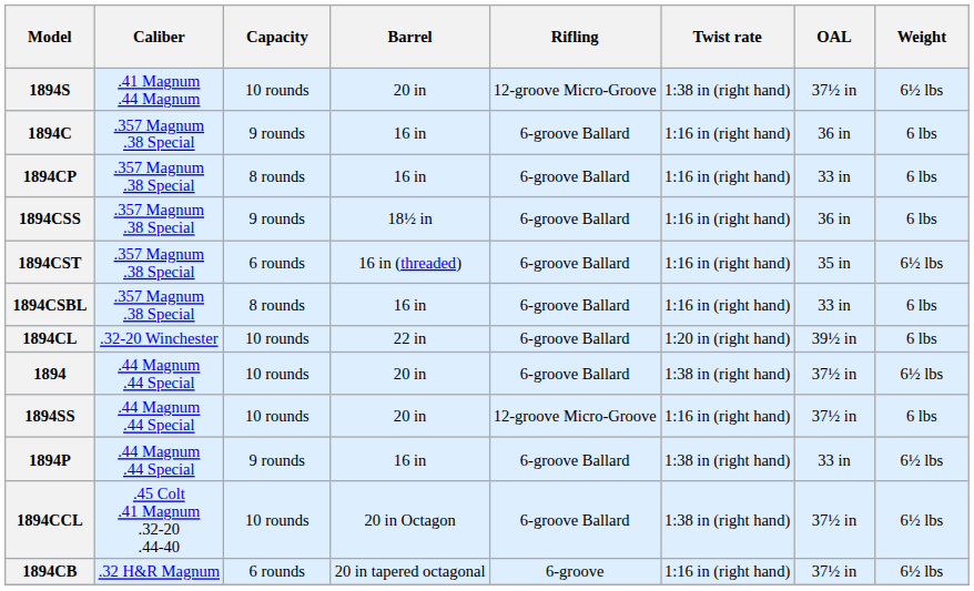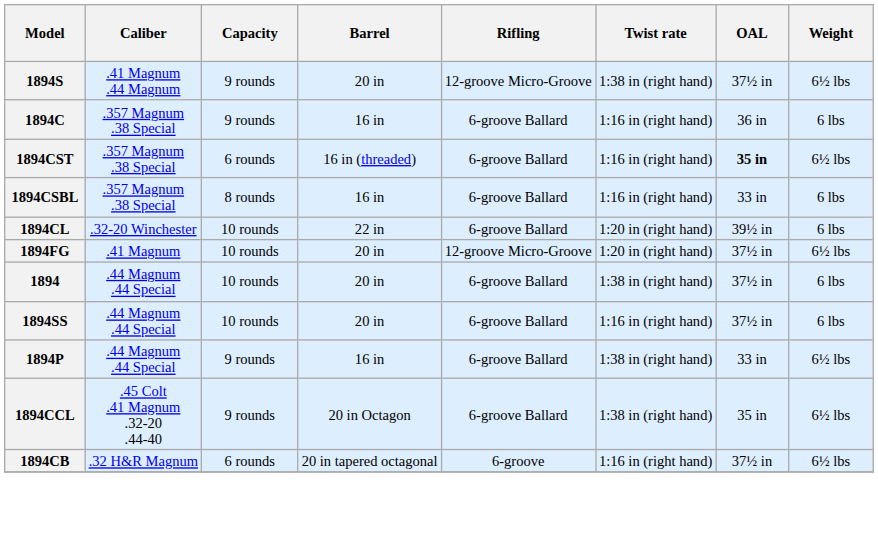1894S | Capacity: 10 rounds -> 9 rounds
- row: 1894CP | .357 Magnum .38 Special | 8 rounds | 16 in | 6-groove Ballard | 1:16 in (right hand) | 33 in | 6 lbs
- row: 1894CSS | .357 Magnum .38 Special | 9 rounds | 18½ in | 6-groove Ballard | 1:16 in (right hand) | 36 in | 6 lbs
1894CST | OAL: normal -> bold
+ row: 1894FG | .41 Magnum | 10 rounds | 20 in | 12-groove Micro-Groove | 1:20 in (right hand) | 37½ in | 6½ lbs
1894 | Weight: 6½ lbs -> 6 lbs
1894SS | Rifling: 12-groove Micro-Groove -> 6-groove Ballard
1894CCL | Capacity: 10 rounds -> 9 rounds
1894CCL | OAL: 37½ in -> 35 in
